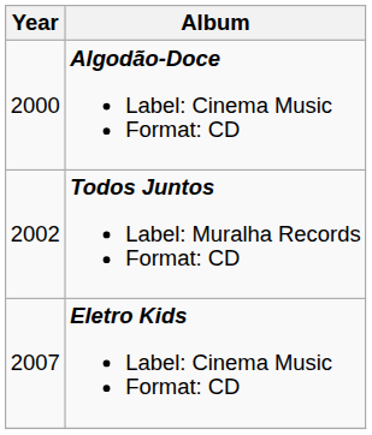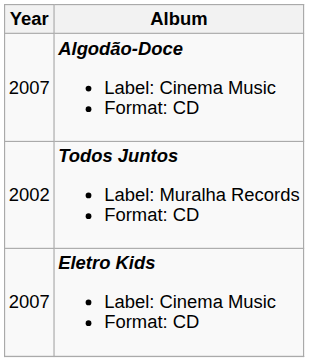Algodão-Doce Label: Cinema Music Format: CD | Year: 2000 -> 2007
